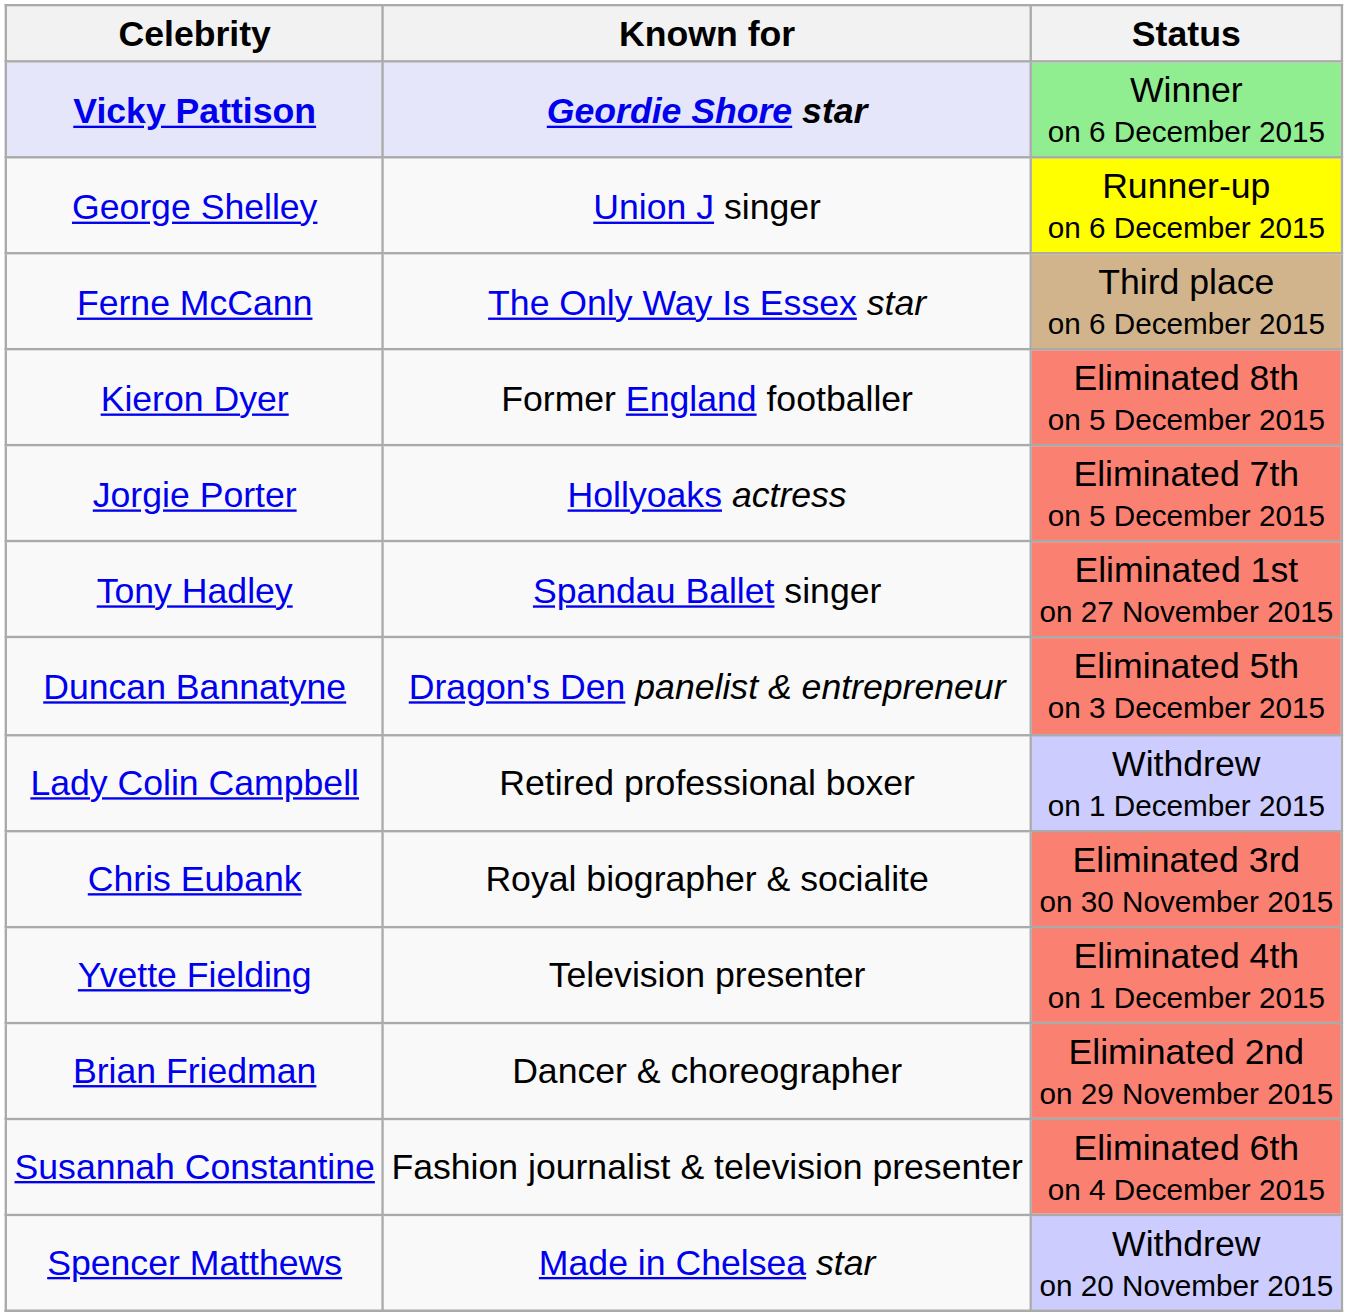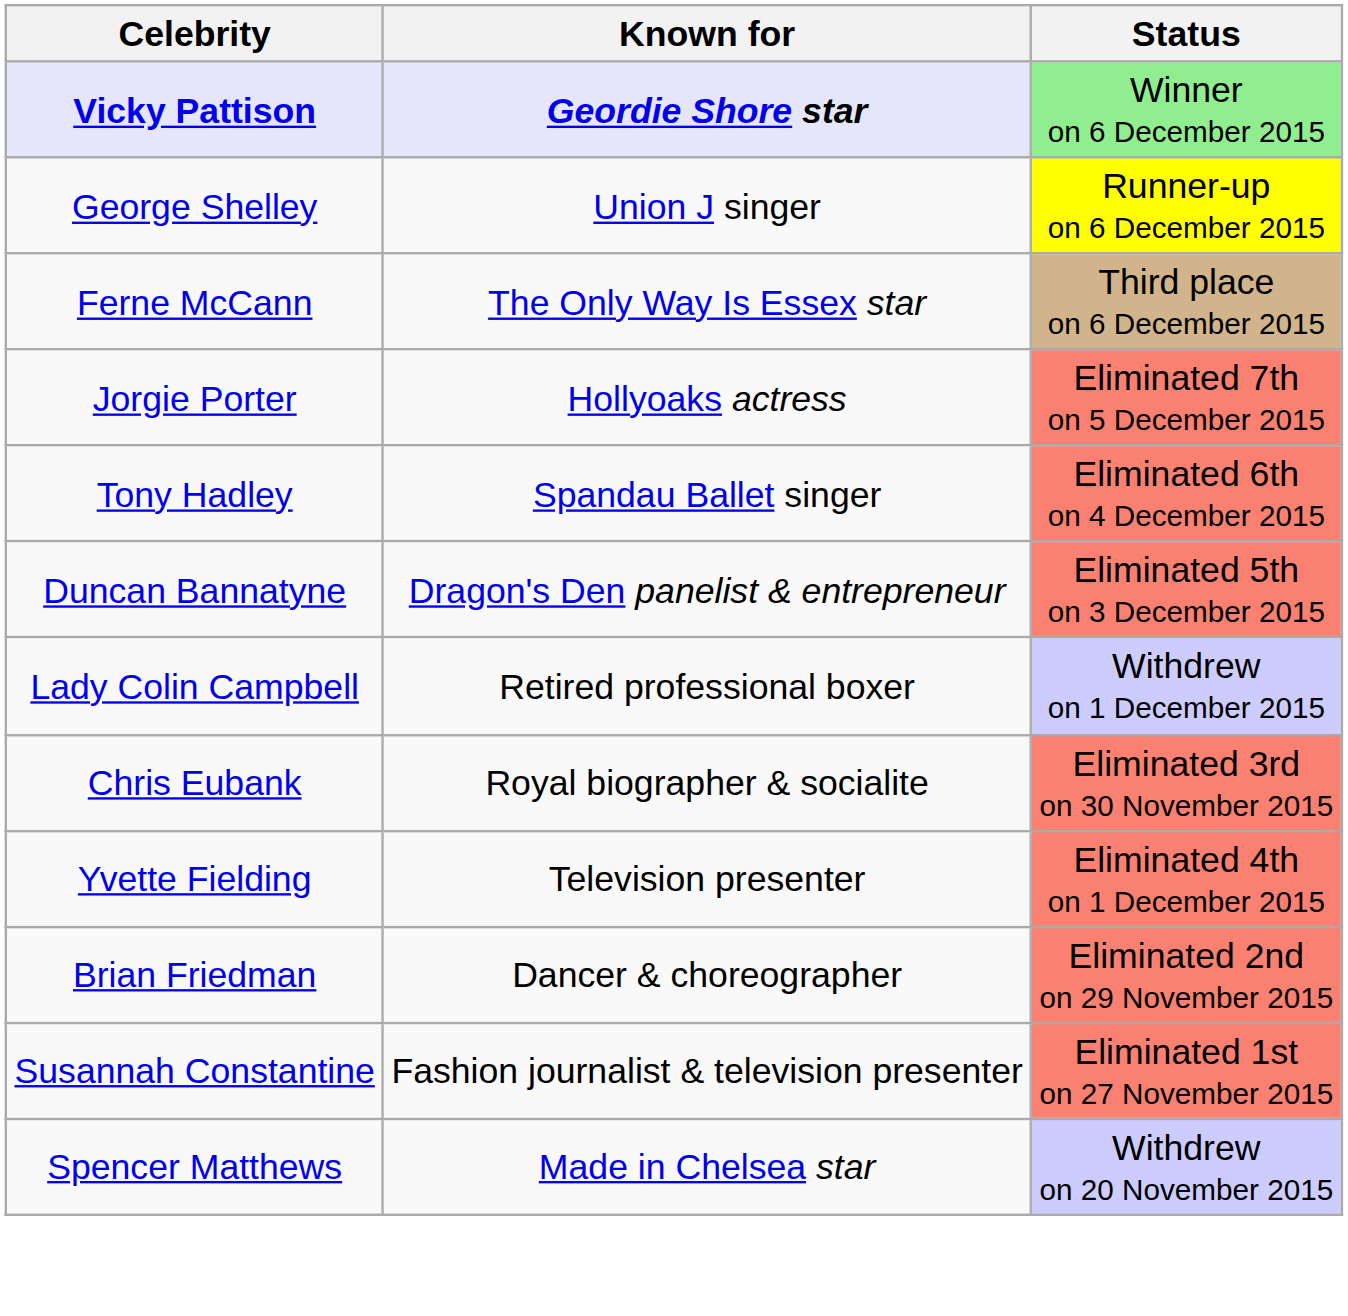- row: Kieron Dyer | Former England footballer | Eliminated 8th on 5 December 2015
Tony Hadley | Status: Eliminated 1st on 27 November 2015 -> Eliminated 6th on 4 December 2015
Susannah Constantine | Status: Eliminated 6th on 4 December 2015 -> Eliminated 1st on 27 November 2015
